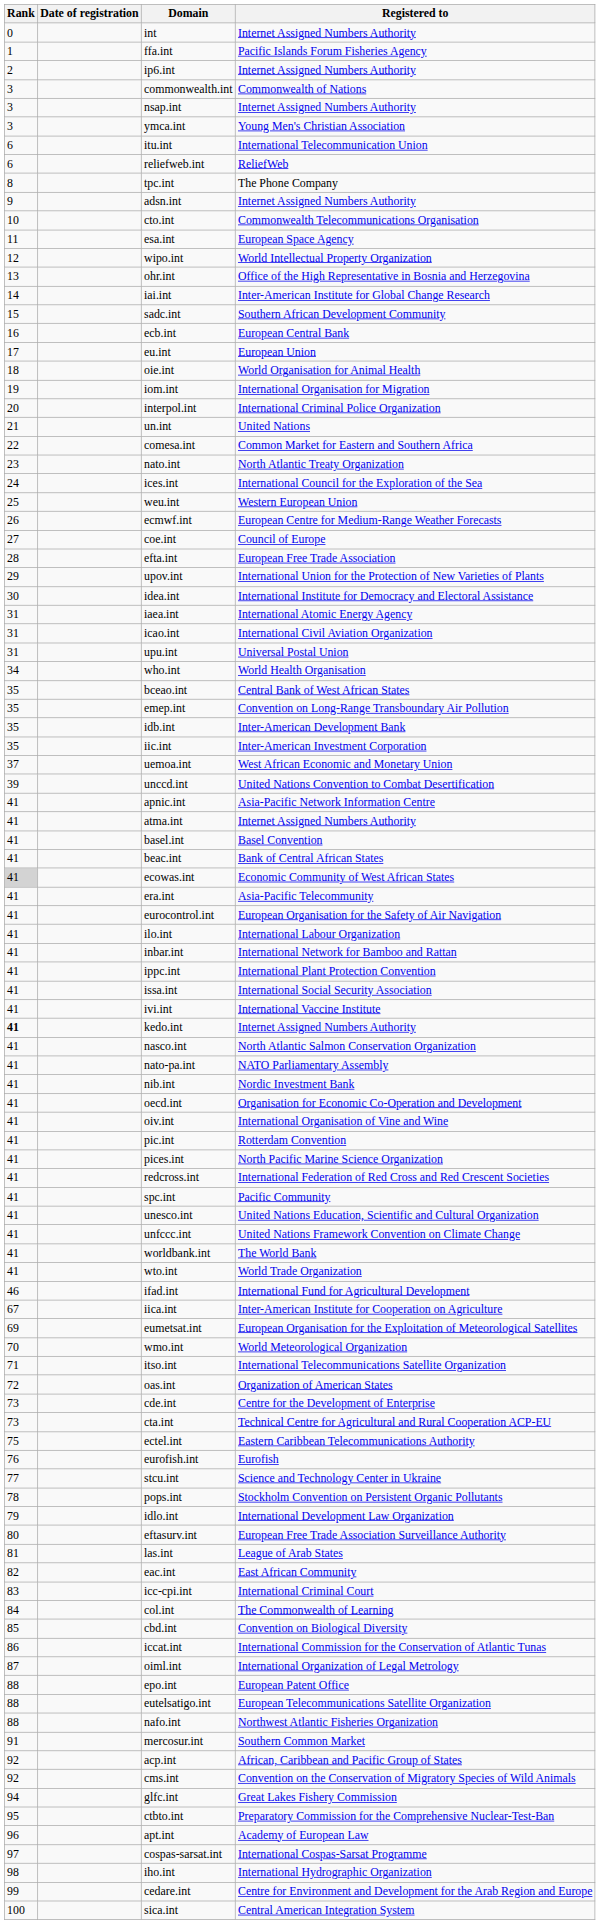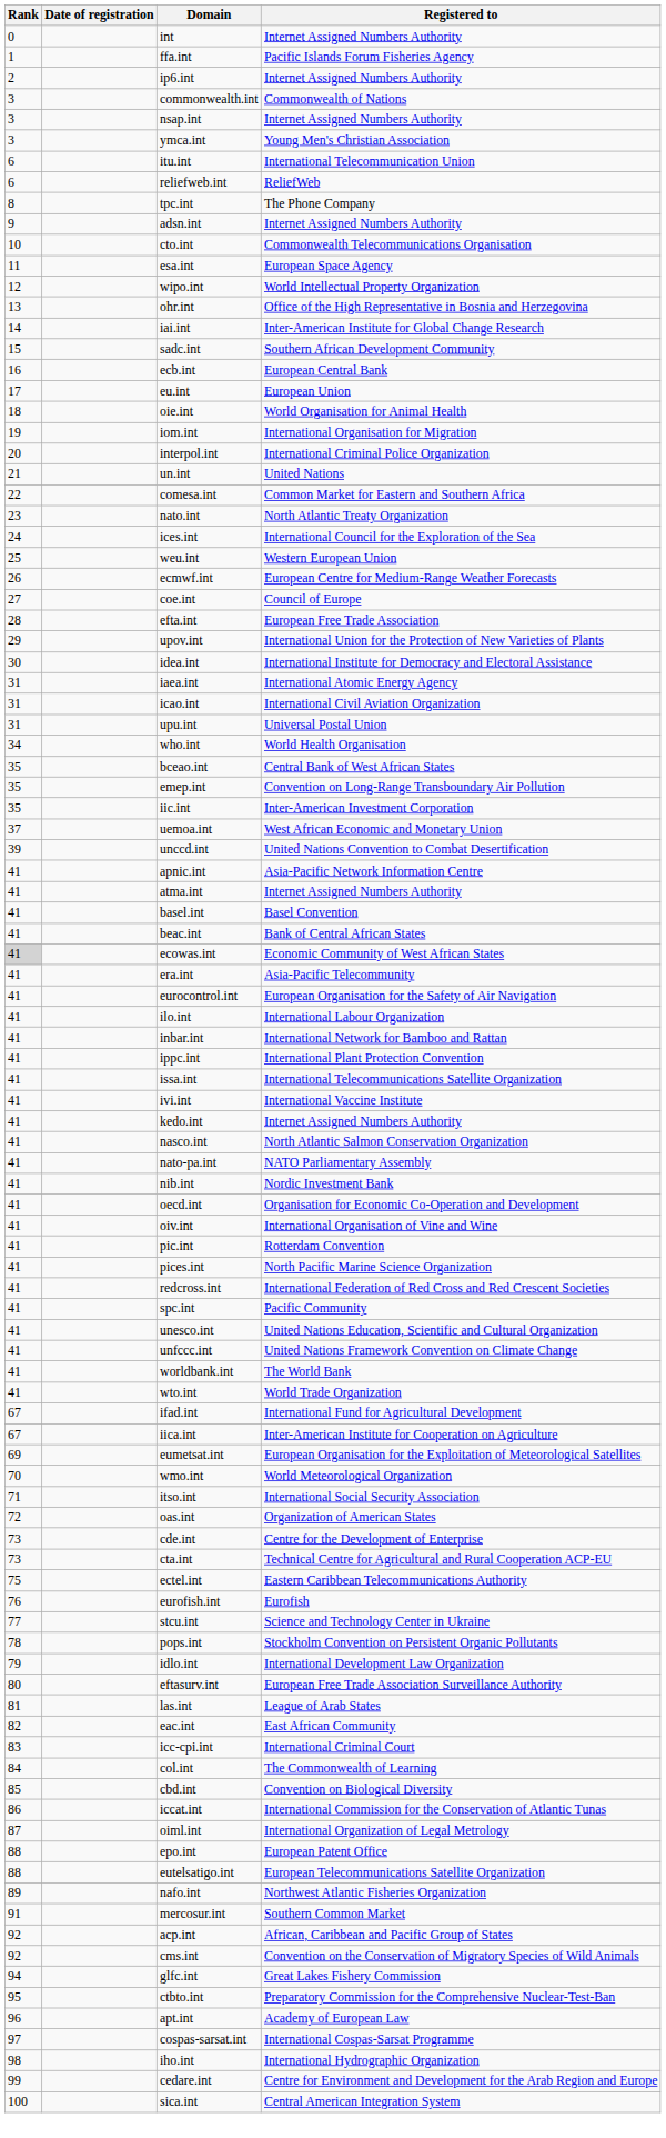- row: 35 | idb.int | Inter-American Development Bank
issa.int | Registered to: International Social Security Association -> International Telecommunications Satellite Organization
kedo.int | Rank: bold -> normal
ifad.int | Rank: 46 -> 67
itso.int | Registered to: International Telecommunications Satellite Organization -> International Social Security Association
nafo.int | Rank: 88 -> 89
